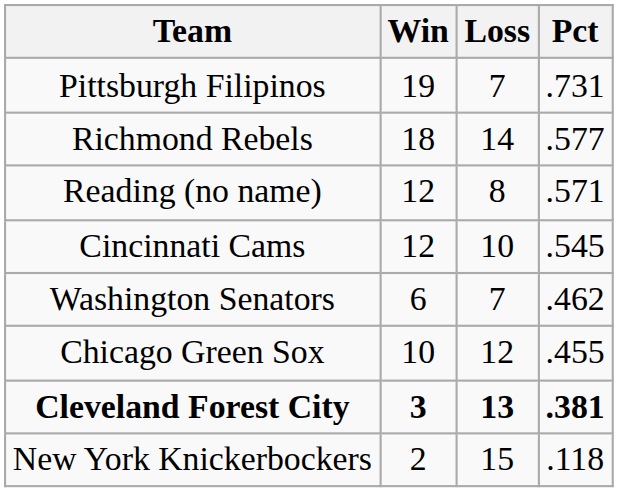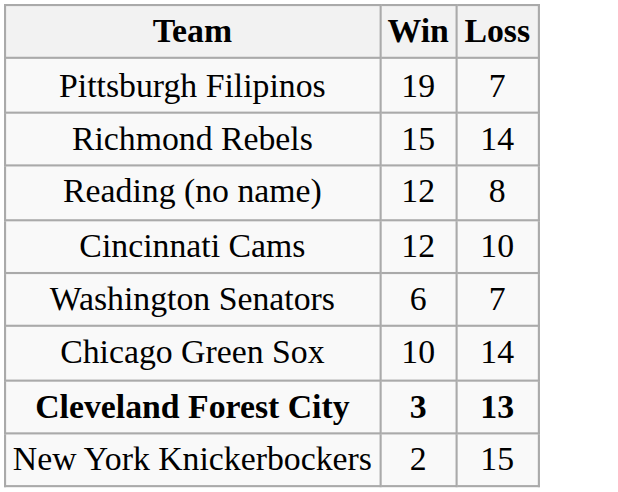- column: Pct | .731 | .577 | .571 | .545 | .462 | .455 | .381 | .118
Richmond Rebels | Win: 18 -> 15
Chicago Green Sox | Loss: 12 -> 14
